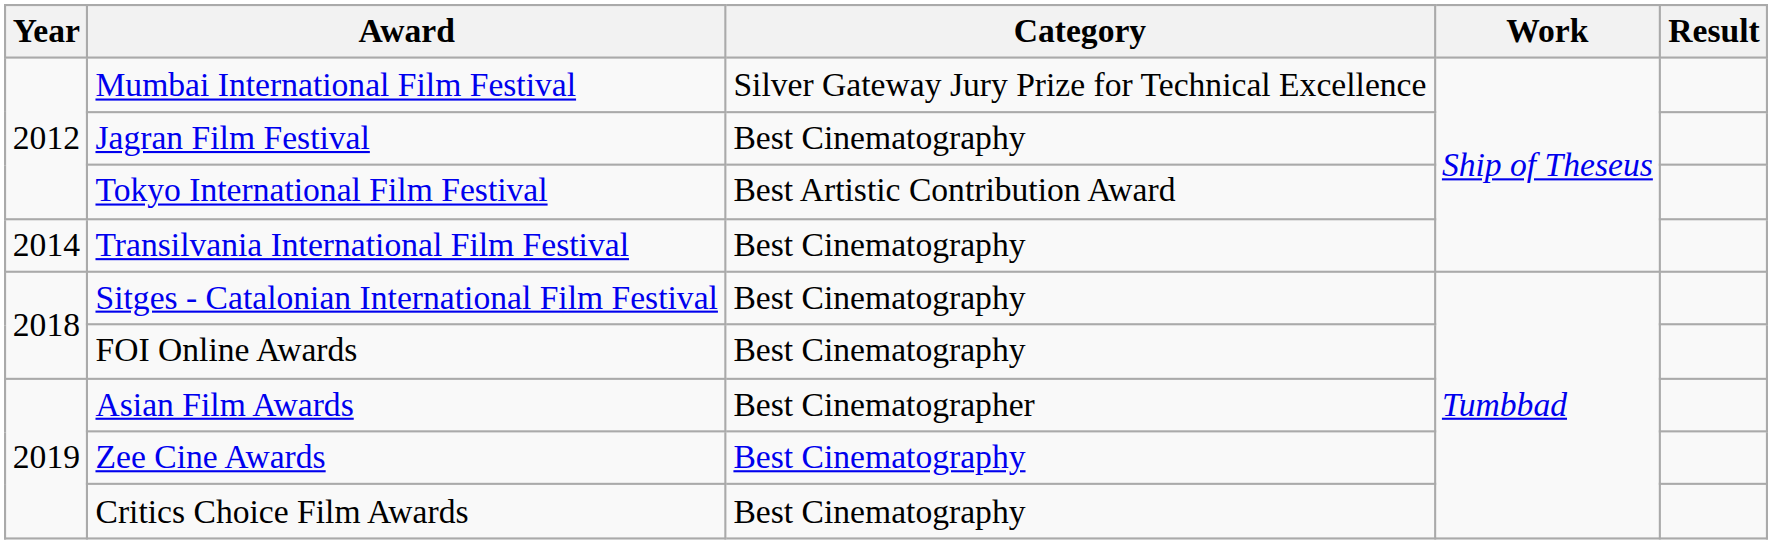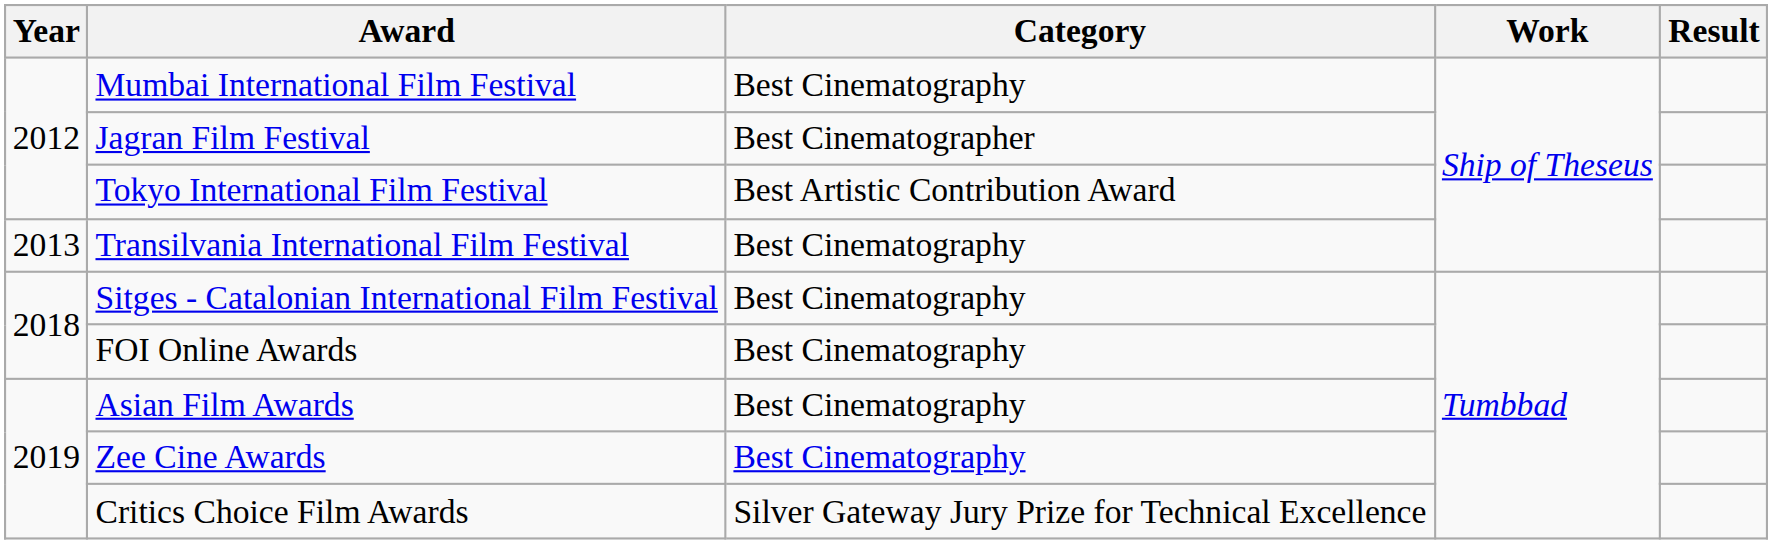Mumbai International Film Festival | Category: Silver Gateway Jury Prize for Technical Excellence -> Best Cinematography
Jagran Film Festival | Category: Best Cinematography -> Best Cinematographer
Transilvania International Film Festival | Year: 2014 -> 2013
Asian Film Awards | Category: Best Cinematographer -> Best Cinematography
Critics Choice Film Awards | Category: Best Cinematography -> Silver Gateway Jury Prize for Technical Excellence
